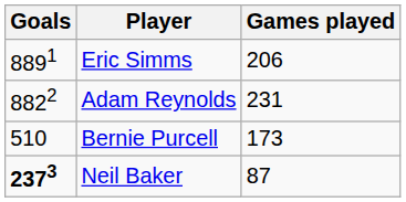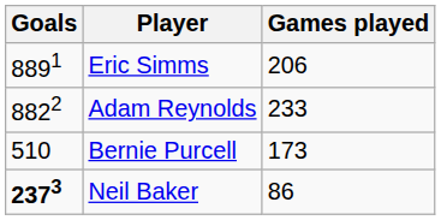Adam Reynolds | Games played: 231 -> 233
Neil Baker | Games played: 87 -> 86
